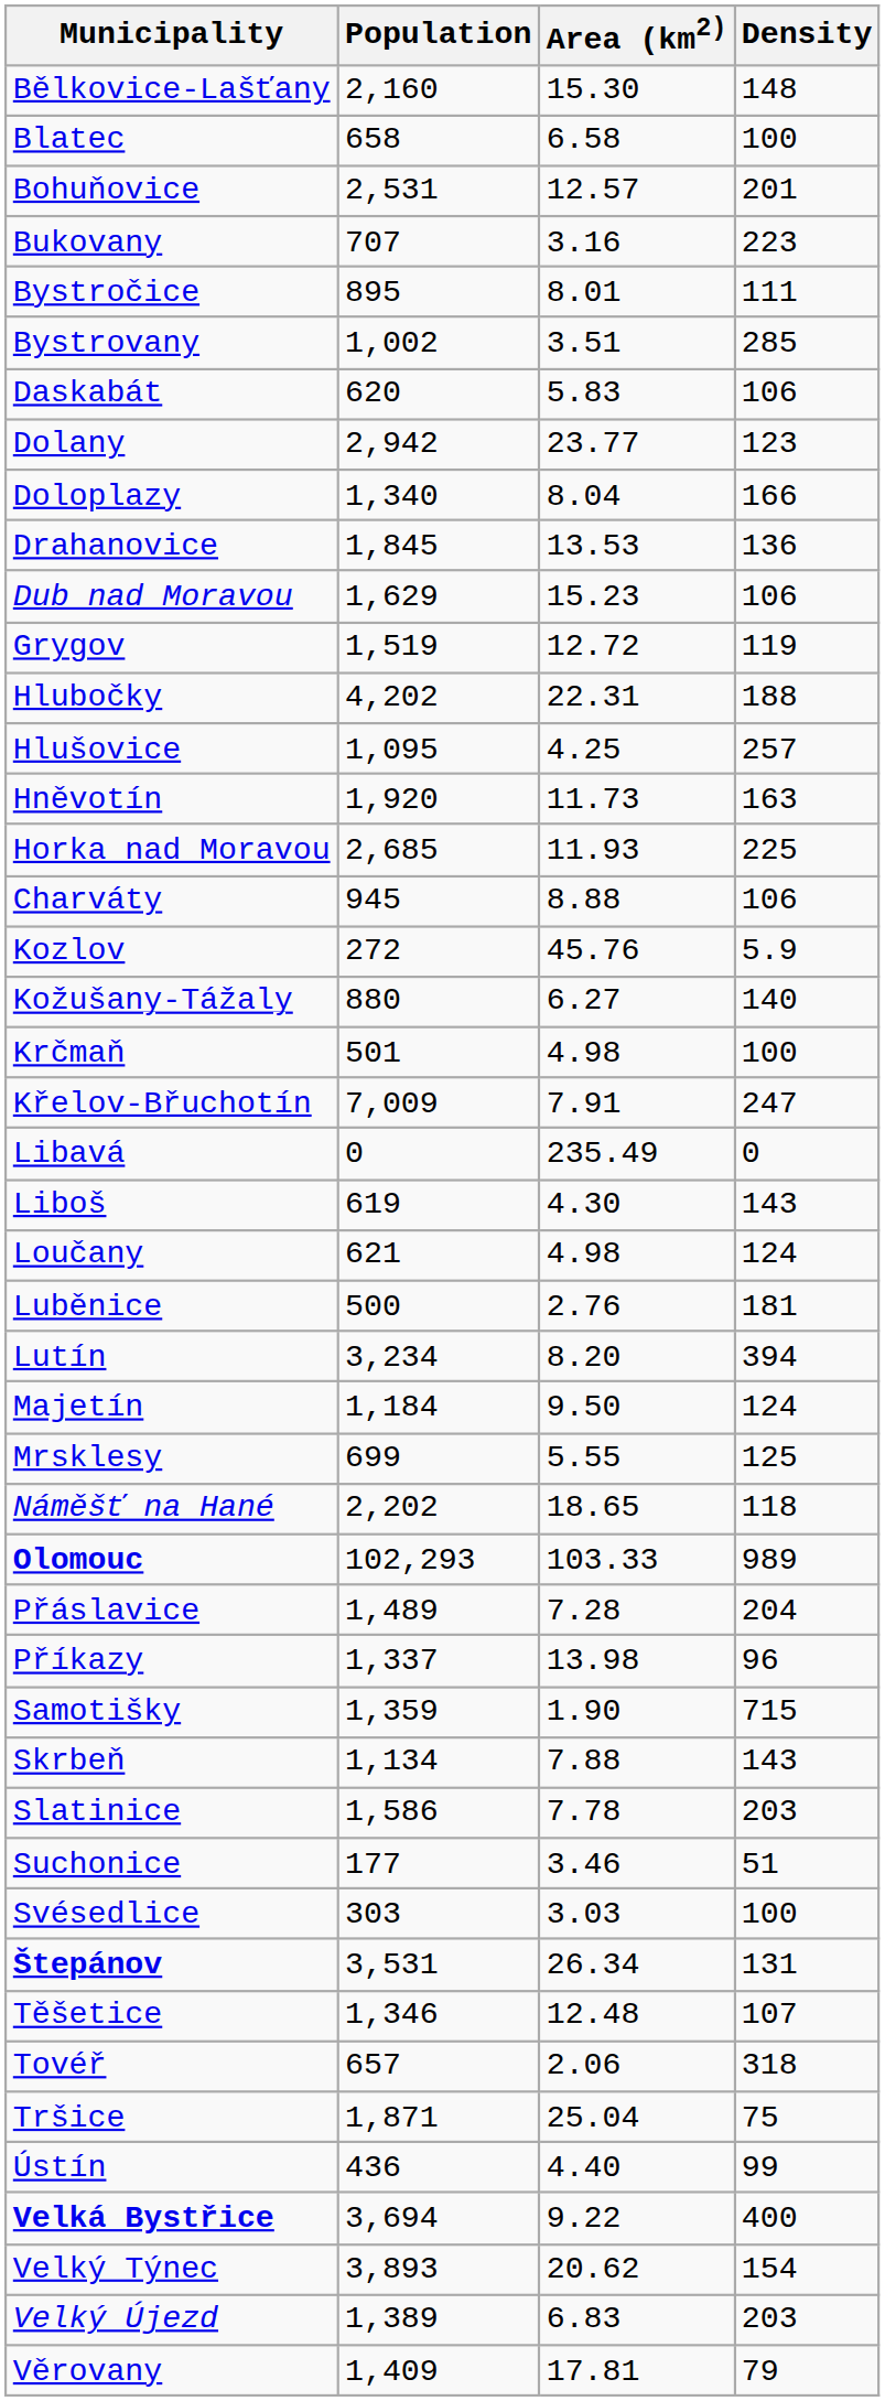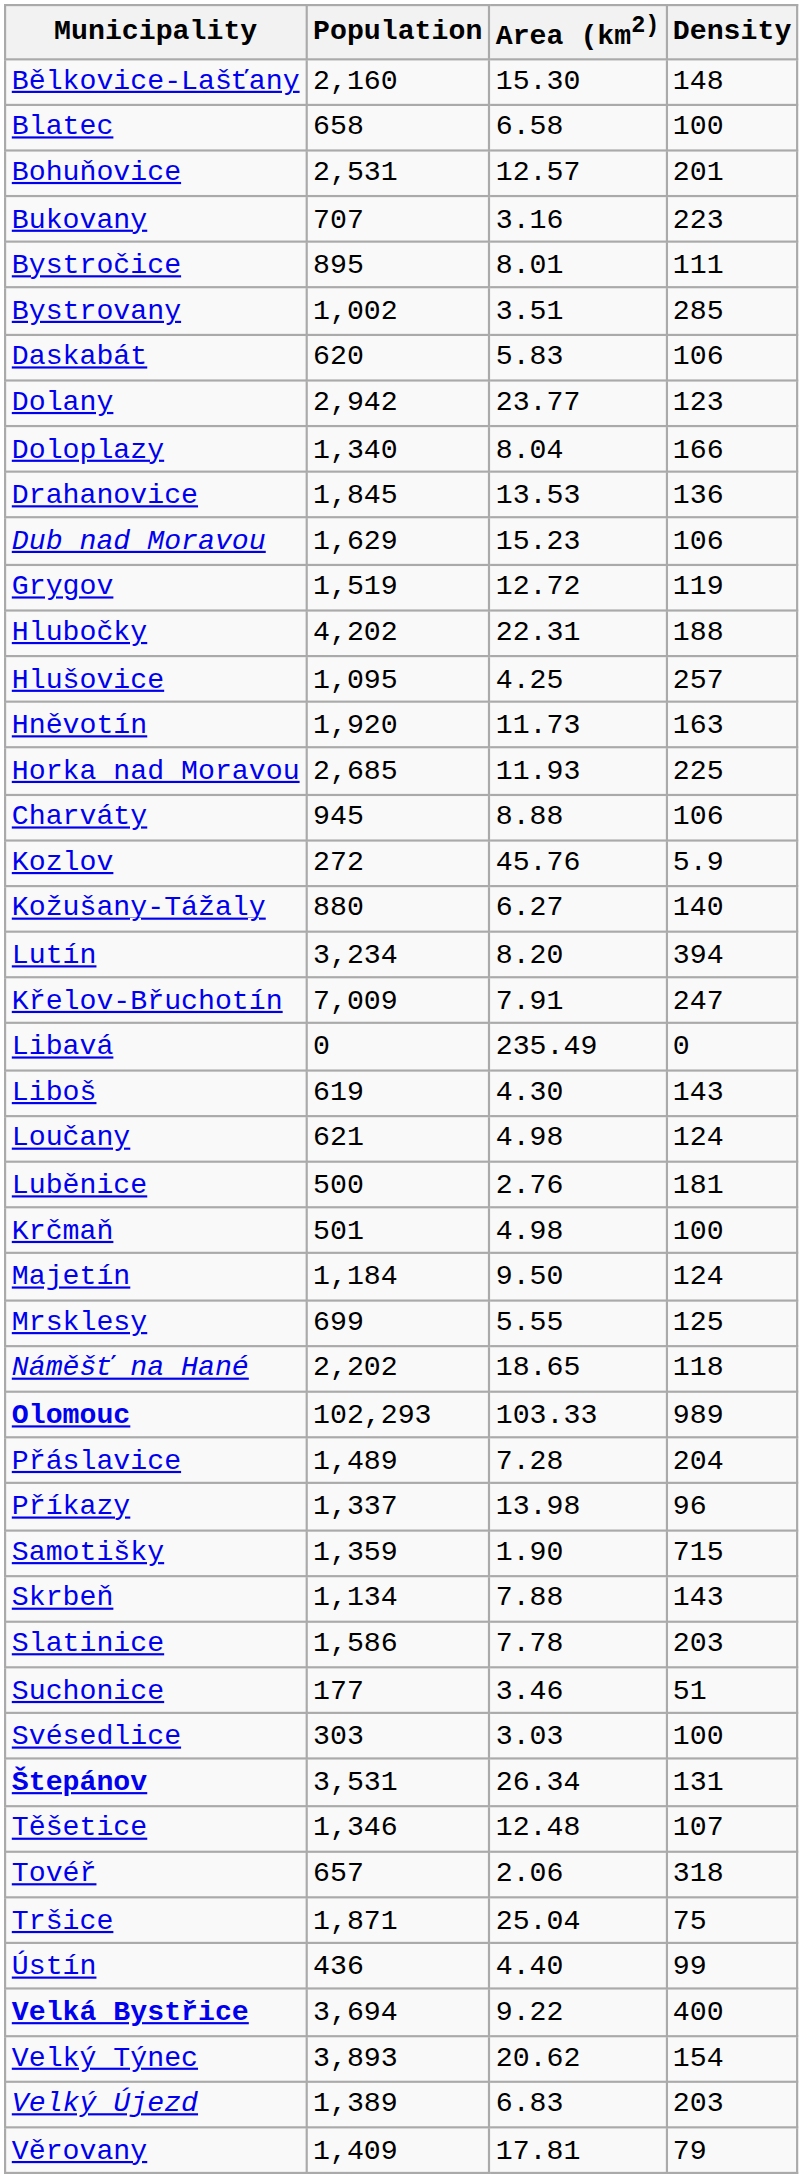rows swapped: Krčmaň <-> Lutín
